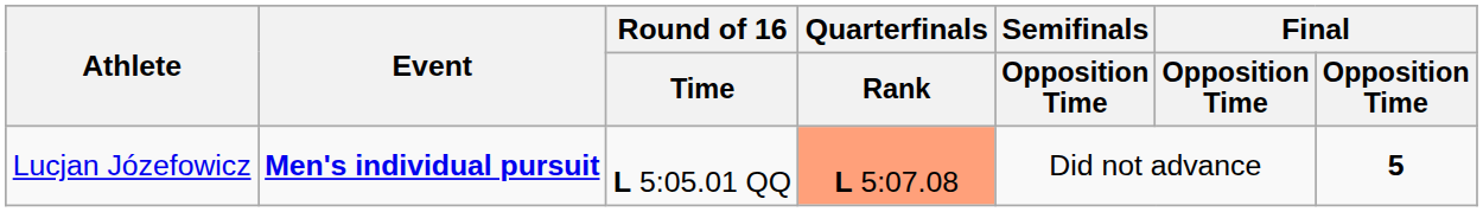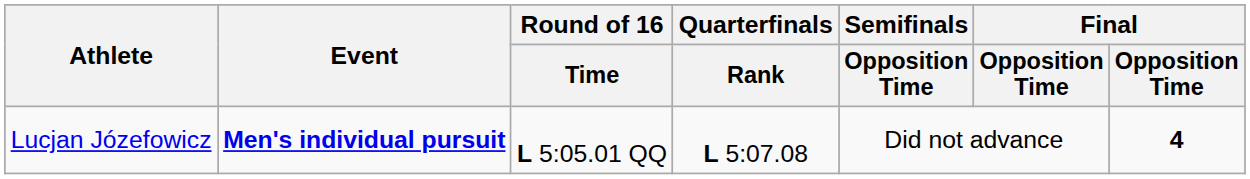Lucjan Józefowicz | Quarterfinals / Rank: lightsalmon background -> no background
Lucjan Józefowicz | column 7: 5 -> 4
